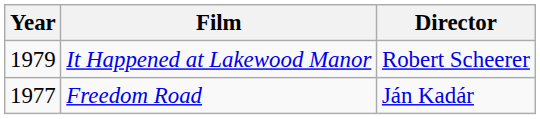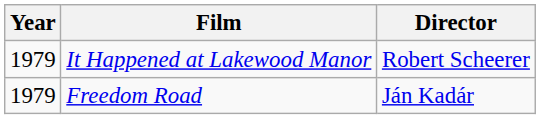Freedom Road | Year: 1977 -> 1979
